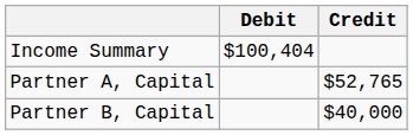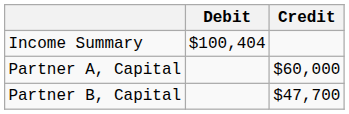Partner A, Capital | Credit: $52,765 -> $60,000
Partner B, Capital | Credit: $40,000 -> $47,700
